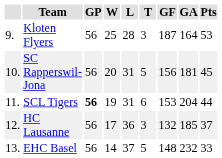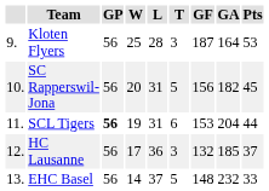SC Rapperswil-Jona | GA: 181 -> 182
